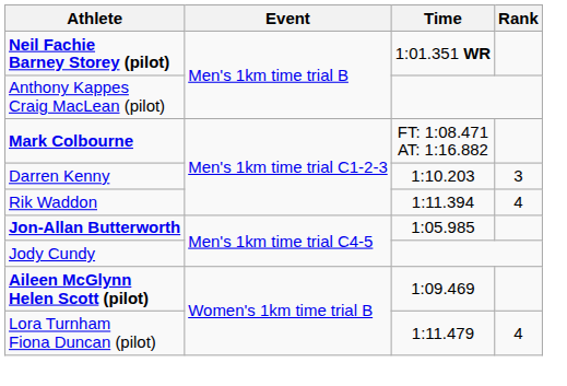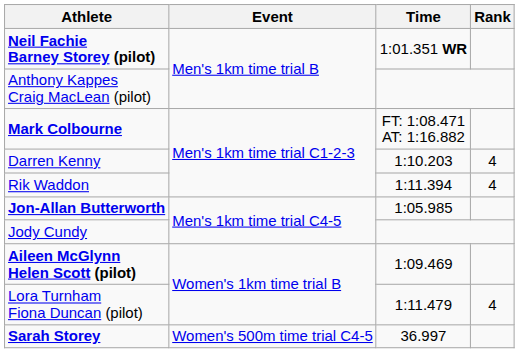Darren Kenny | Rank: 3 -> 4
+ row: Sarah Storey | Women's 500m time trial C4-5 | 36.997
